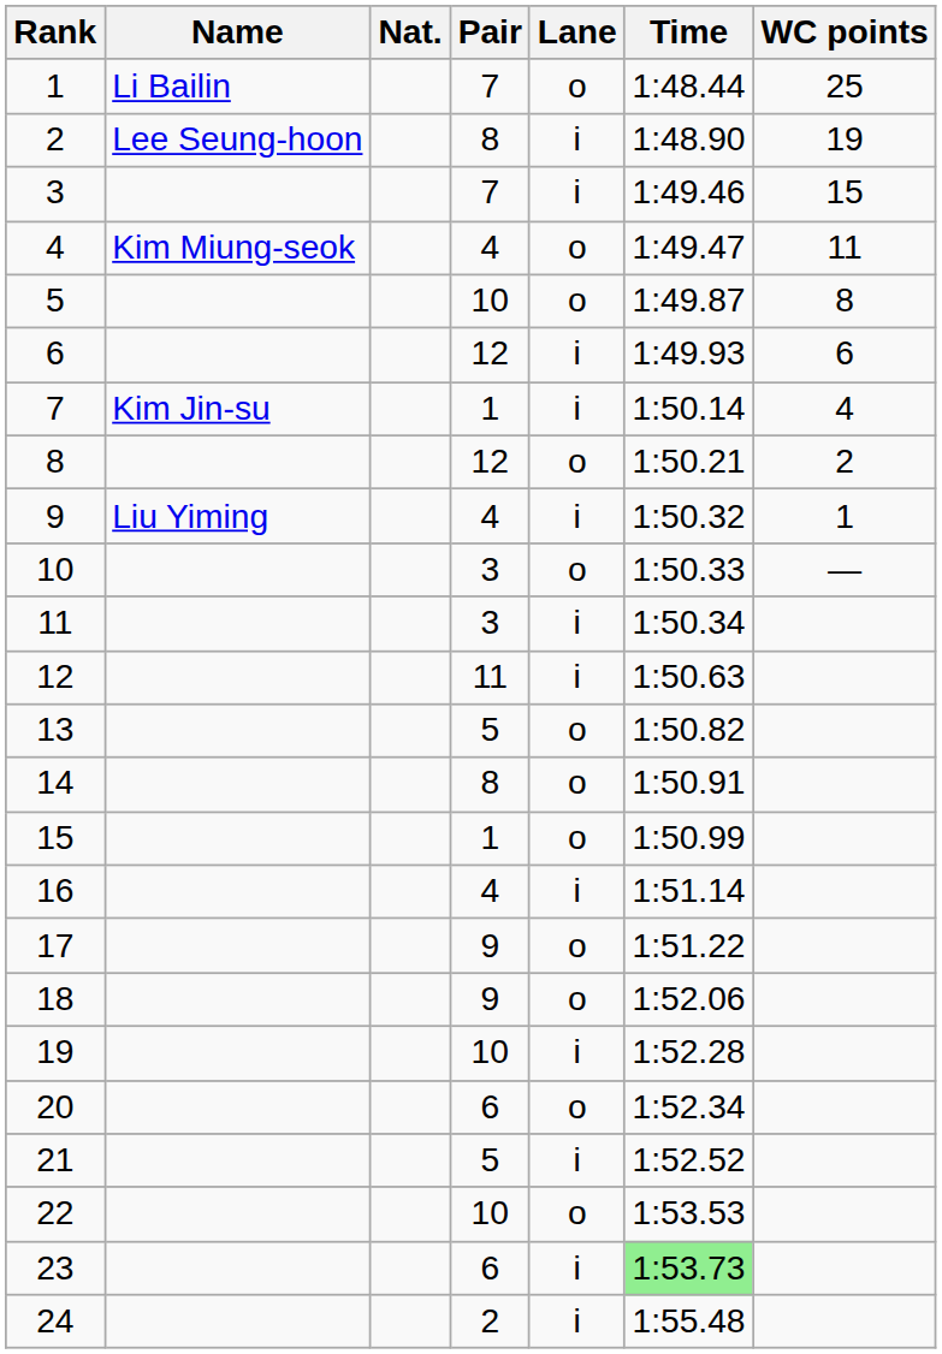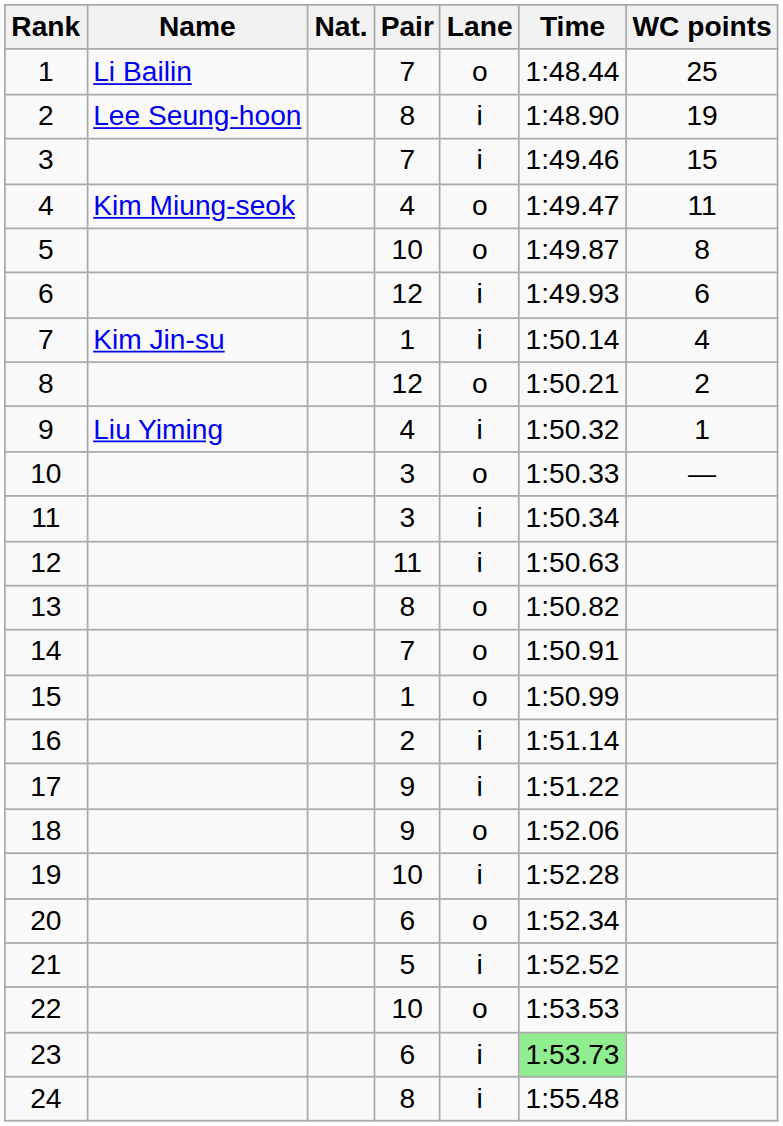13 | Pair: 5 -> 8
14 | Pair: 8 -> 7
16 | Pair: 4 -> 2
17 | Lane: o -> i
24 | Pair: 2 -> 8
